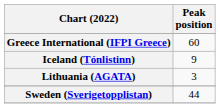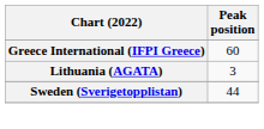- row: Iceland (Tónlistinn) | 9
